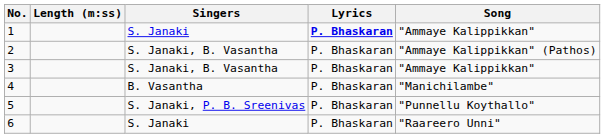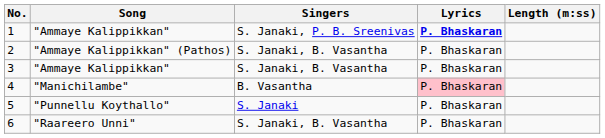columns swapped: Song <-> Length (m:ss)
1 | Singers: S. Janaki -> S. Janaki, P. B. Sreenivas
4 | Lyrics: no background -> pink background
5 | Singers: S. Janaki, P. B. Sreenivas -> S. Janaki
6 | Singers: S. Janaki -> S. Janaki, B. Vasantha
